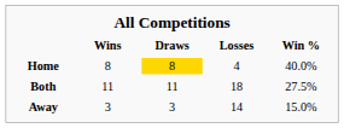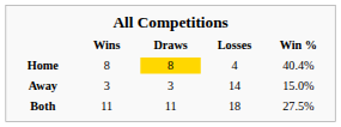Home | Win %: 40.0% -> 40.4%
rows swapped: Away <-> Both
